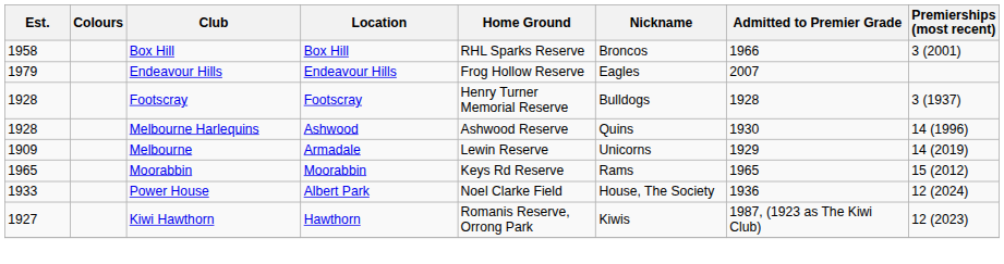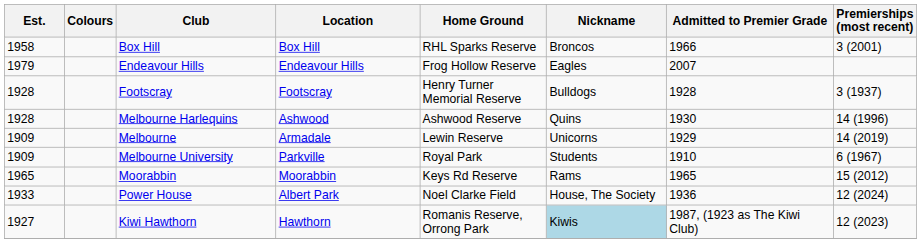+ row: 1909 | Melbourne University | Parkville | Royal Park | Students | 1910 | 6 (1967)
Kiwi Hawthorn | Nickname: no background -> lightblue background
